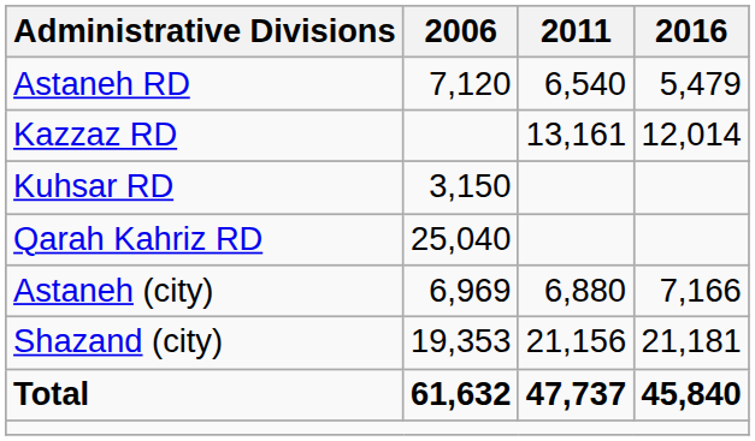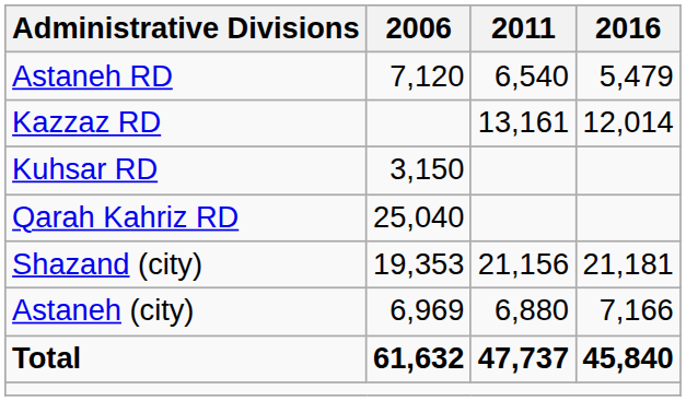rows swapped: Astaneh (city) <-> Shazand (city)
